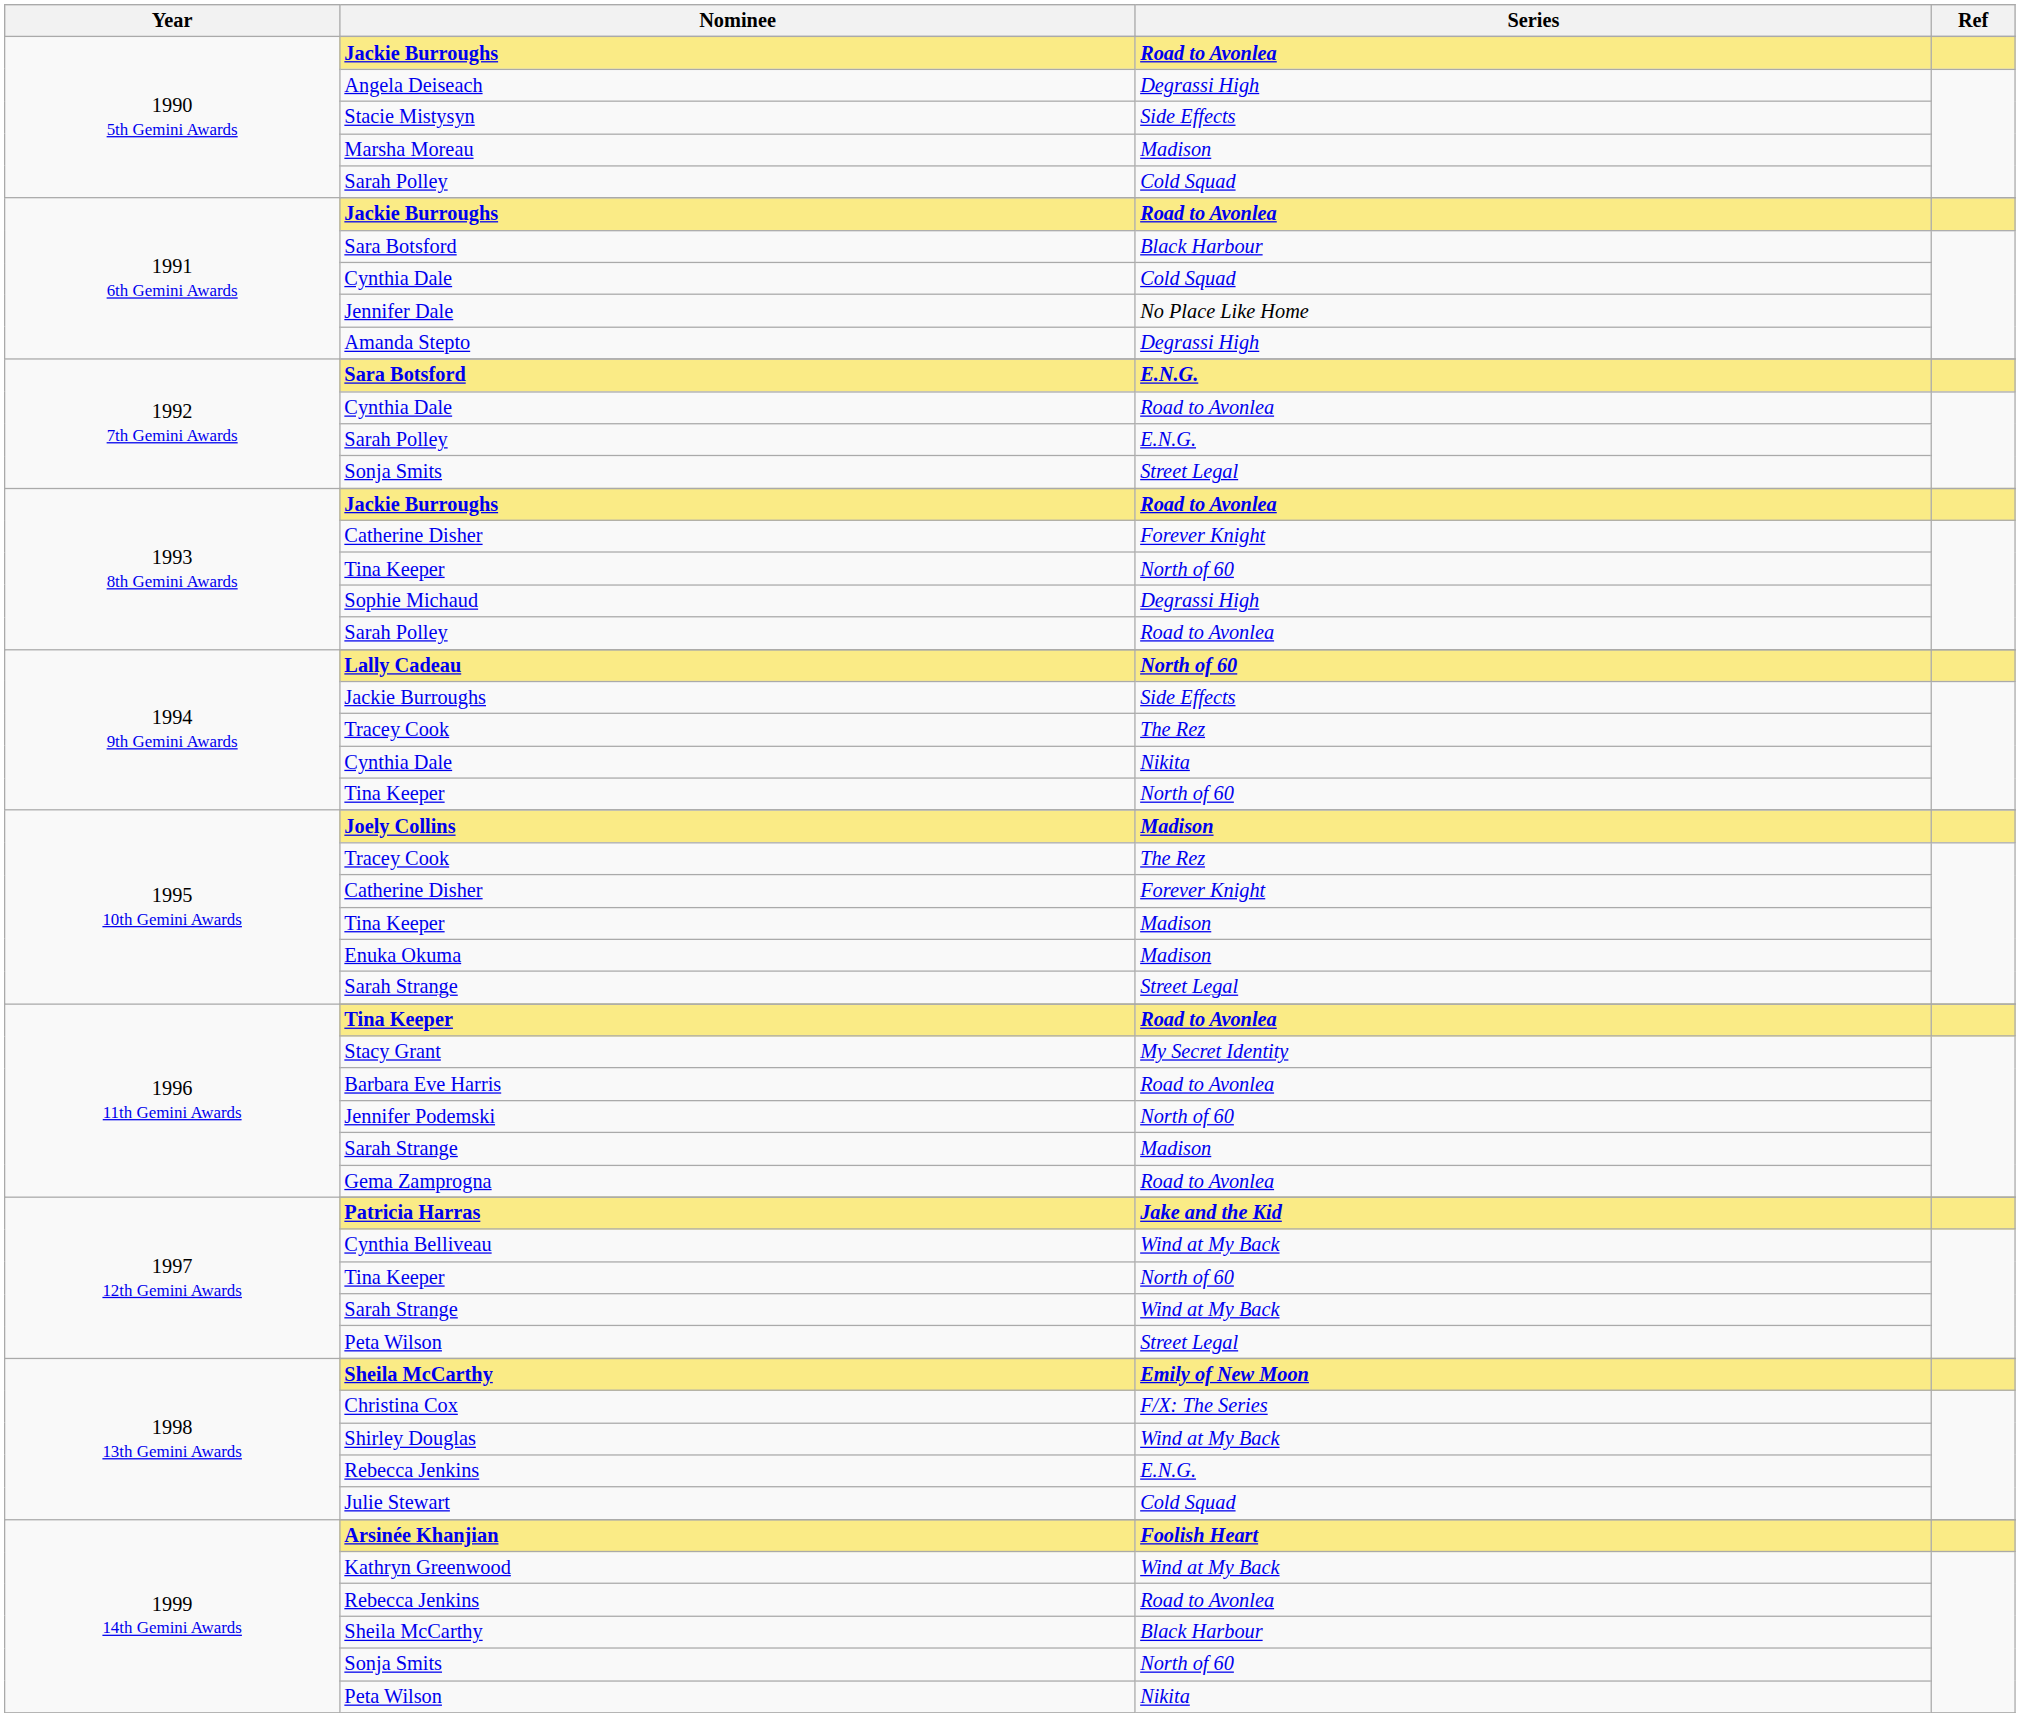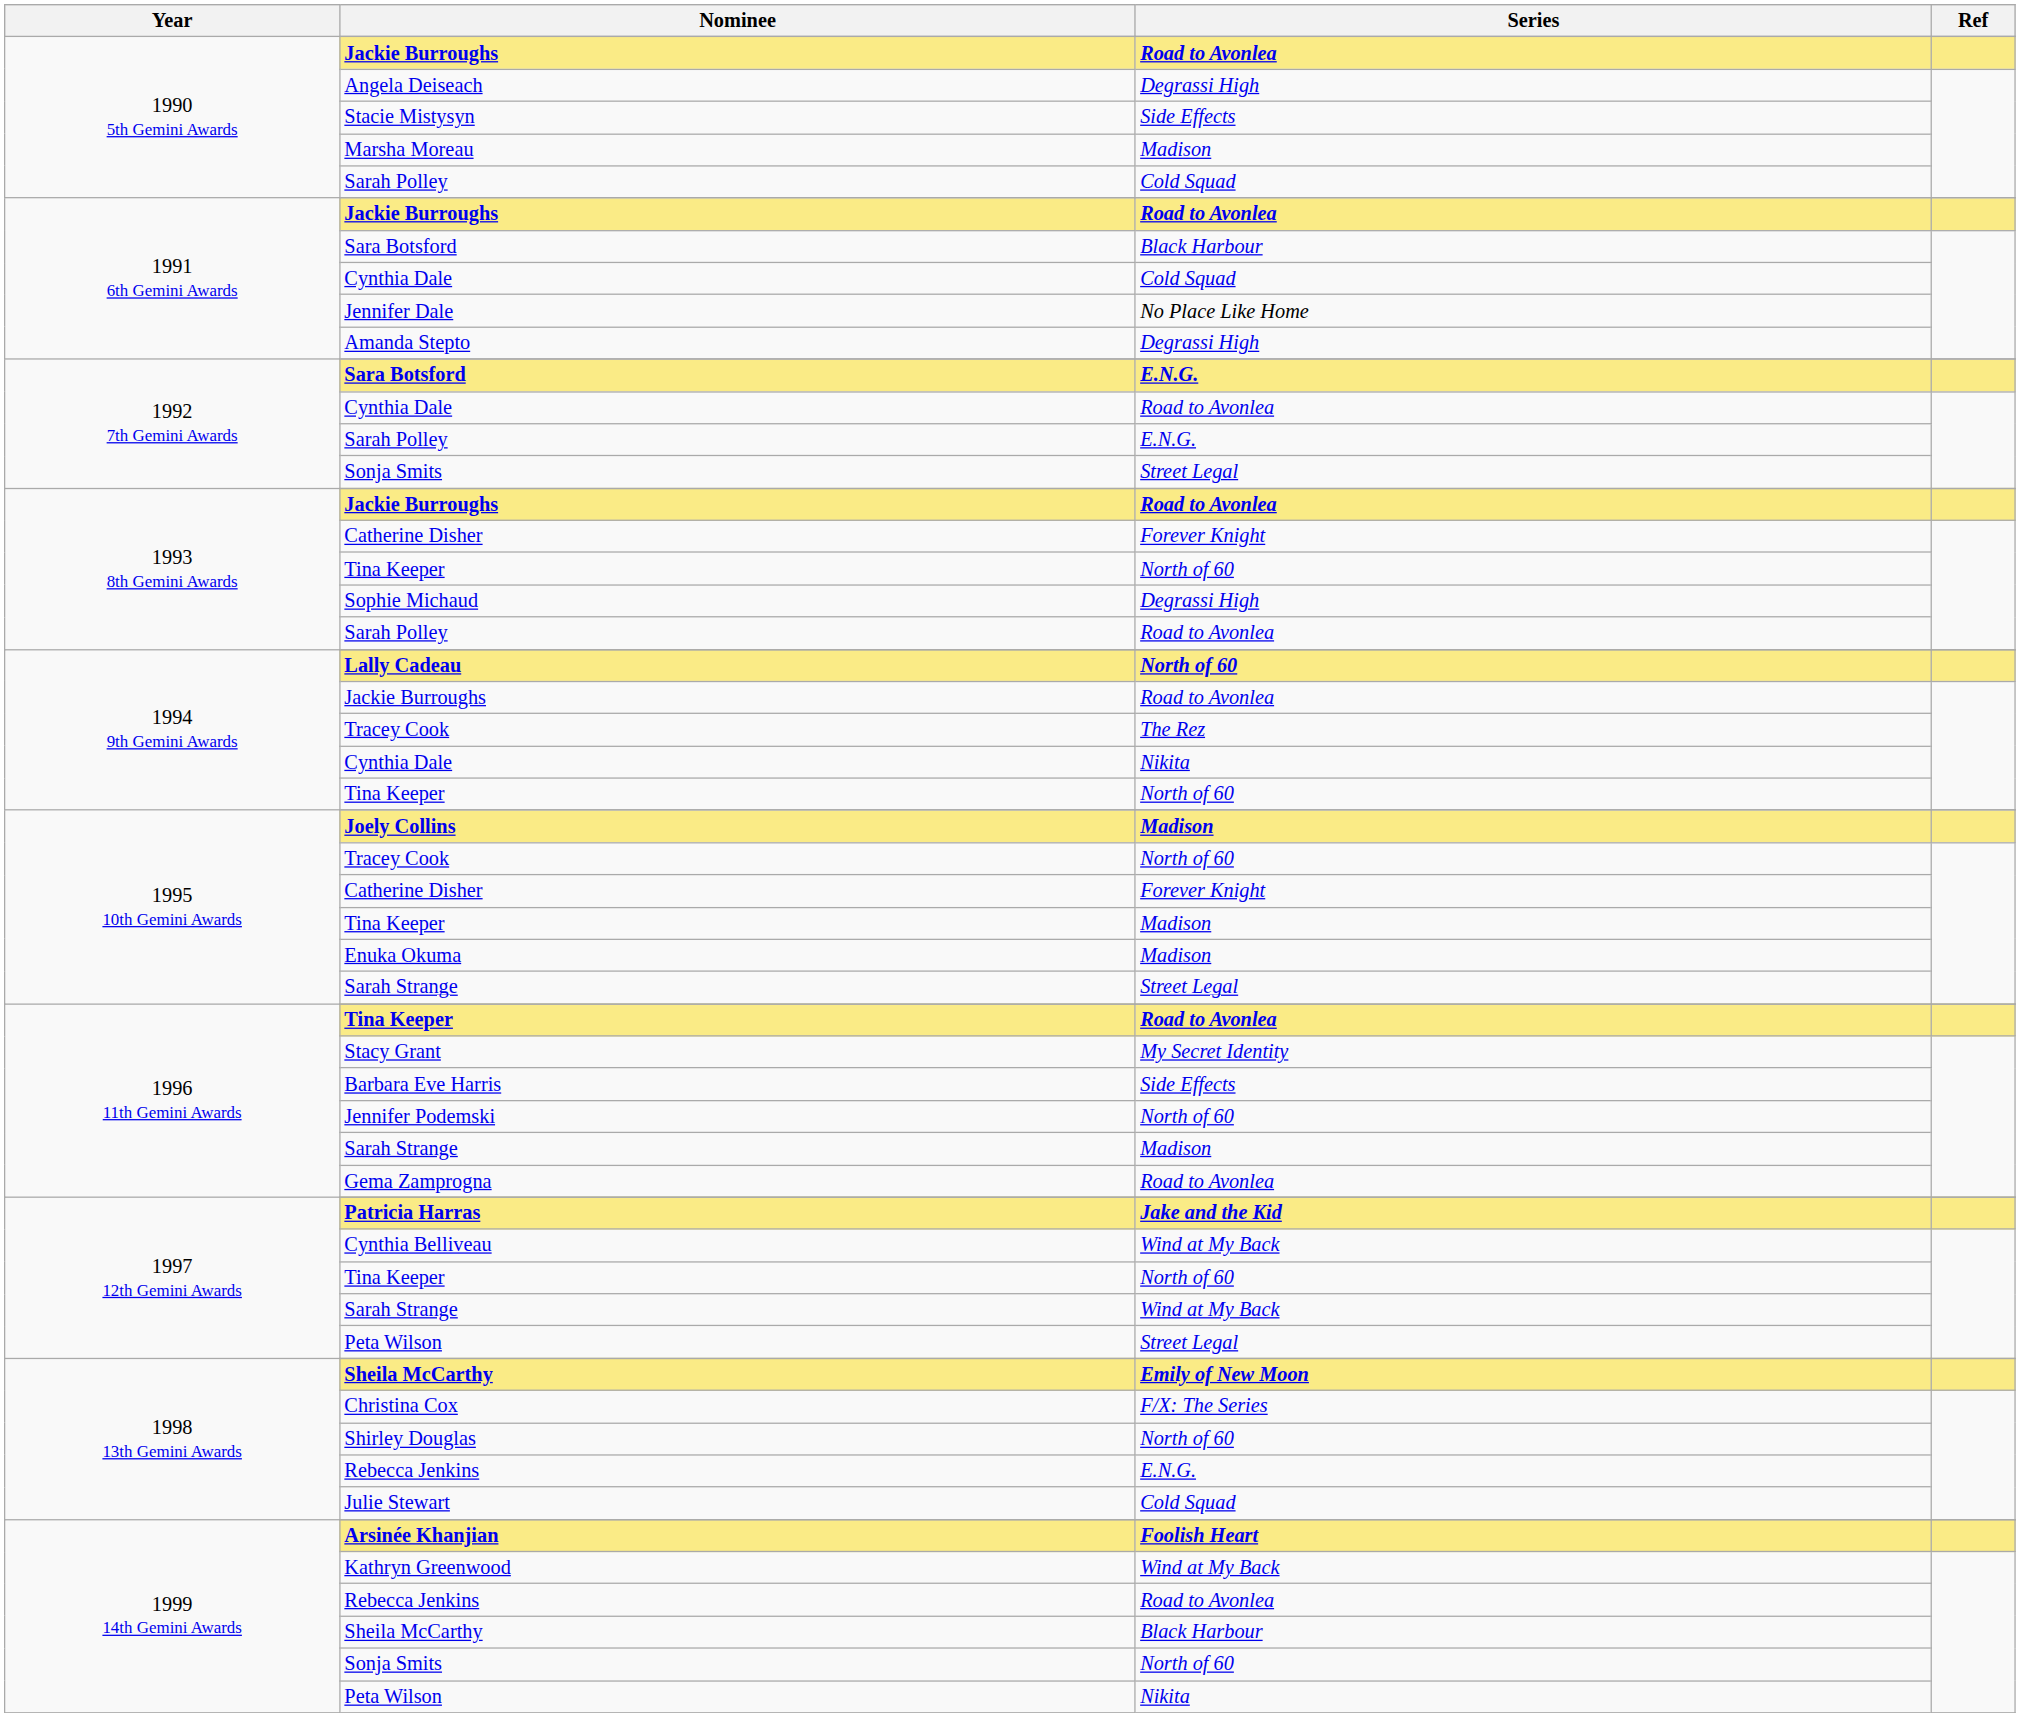1994 9th Gemini Awards / Jackie Burroughs | Series: Side Effects -> Road to Avonlea
1995 10th Gemini Awards / Tracey Cook | Series: The Rez -> North of 60
Barbara Eve Harris | Series: Road to Avonlea -> Side Effects
Shirley Douglas | Series: Wind at My Back -> North of 60
